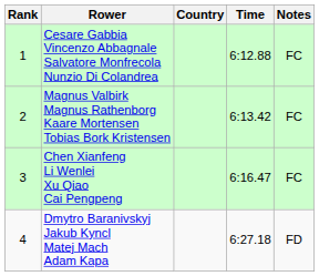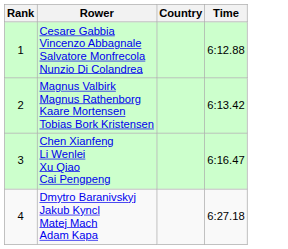- column: Notes | FC | FC | FC | FD
